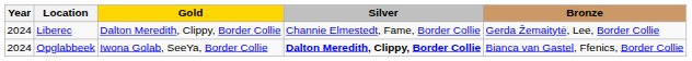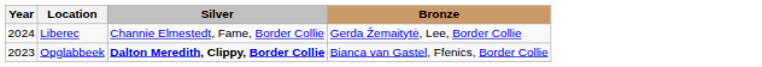- column: Gold | Dalton Meredith, Clippy, Border Collie | Iwona Golab, SeeYa, Border Collie
Opglabbeek | Year: 2024 -> 2023
